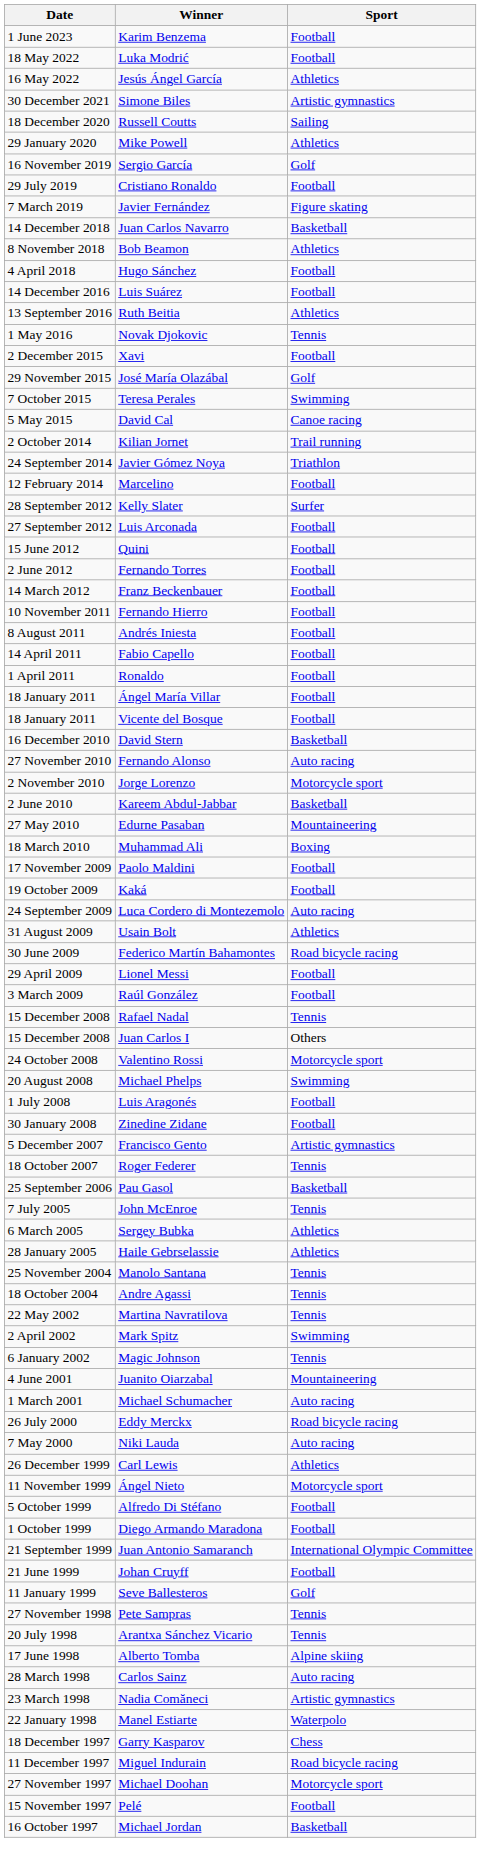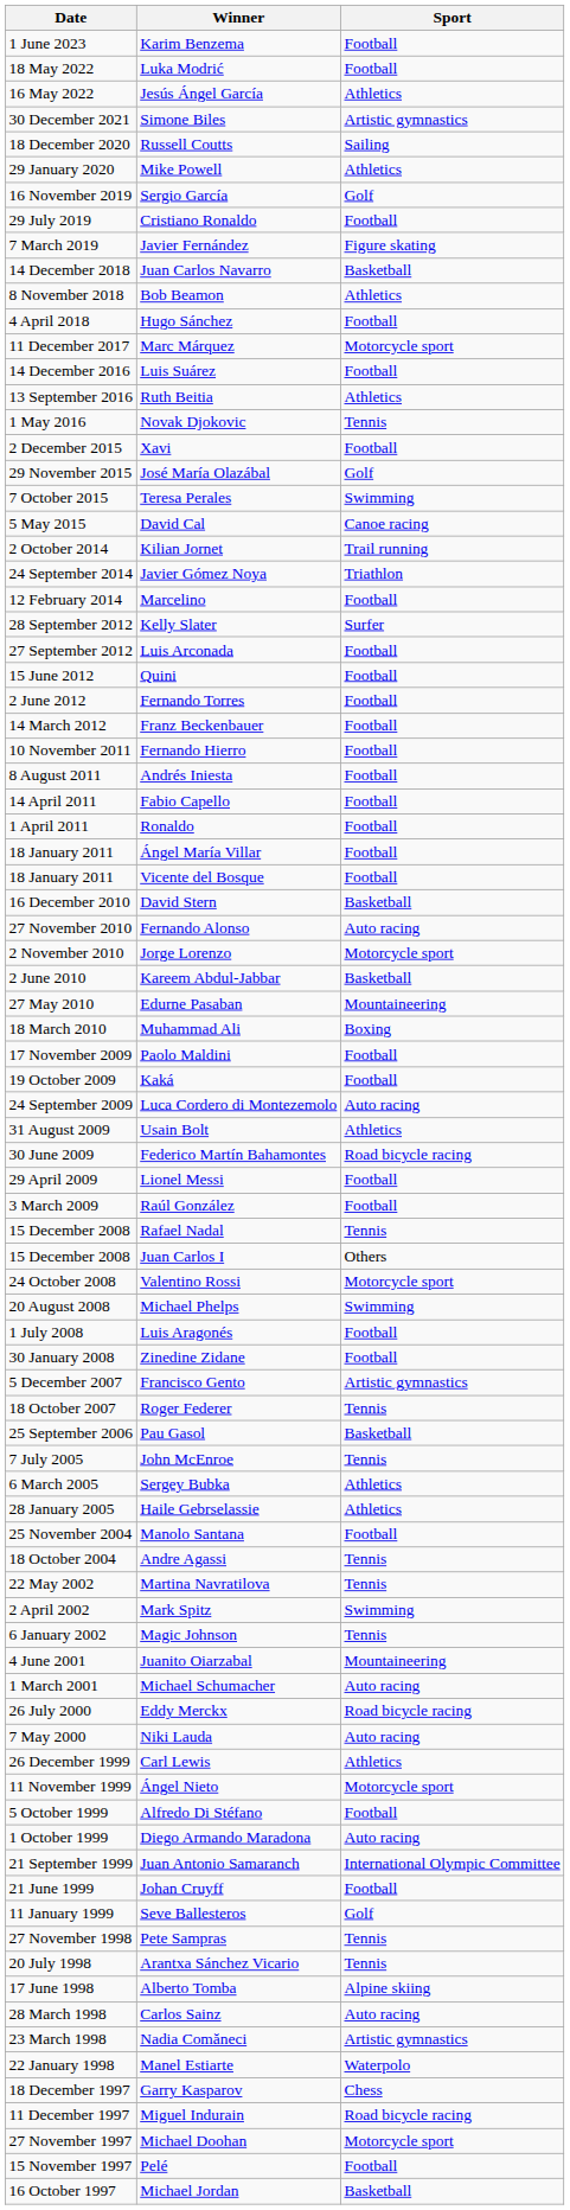+ row: 11 December 2017 | Marc Márquez | Motorcycle sport
Manolo Santana | Sport: Tennis -> Football
Diego Armando Maradona | Sport: Football -> Auto racing
